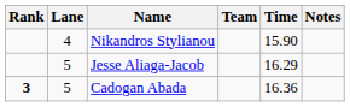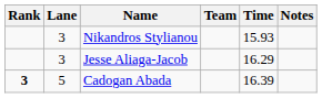Nikandros Stylianou | Lane: 4 -> 3
Nikandros Stylianou | Time: 15.90 -> 15.93
Jesse Aliaga-Jacob | Lane: 5 -> 3
Cadogan Abada | Time: 16.36 -> 16.39
